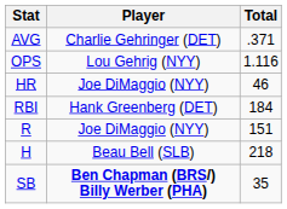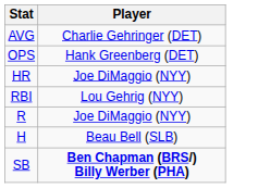- column: Total | .371 | 1.116 | 46 | 184 | 151 | 218 | 35
OPS | Player: Lou Gehrig (NYY) -> Hank Greenberg (DET)
RBI | Player: Hank Greenberg (DET) -> Lou Gehrig (NYY)
